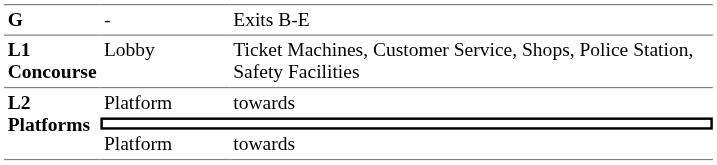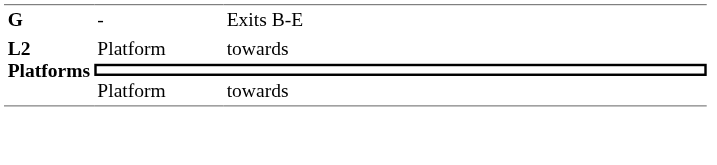- row: L1 Concourse | Lobby | Ticket Machines, Customer Service, Shops, Police Station, Safety Facilities
